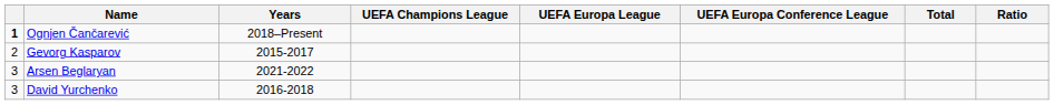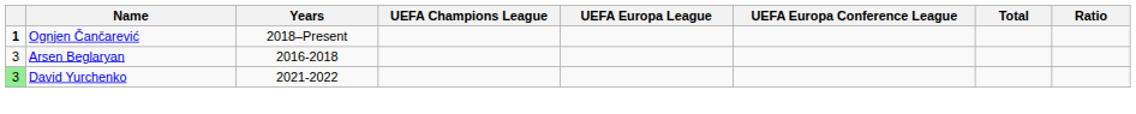- row: 2 | Gevorg Kasparov | 2015-2017
Arsen Beglaryan | Years: 2021-2022 -> 2016-2018
David Yurchenko | column 1: no background -> lightgreen background
David Yurchenko | Years: 2016-2018 -> 2021-2022
